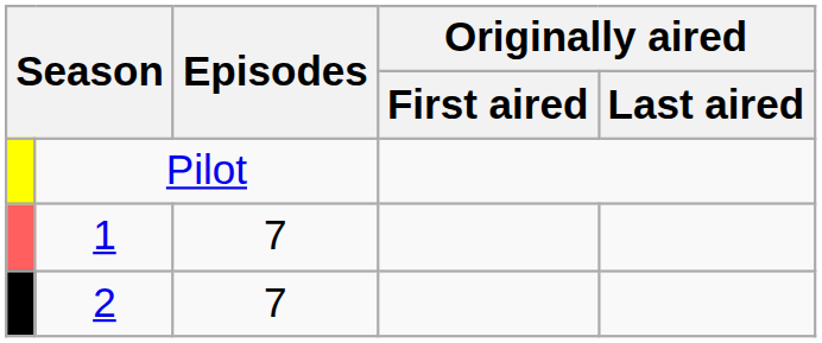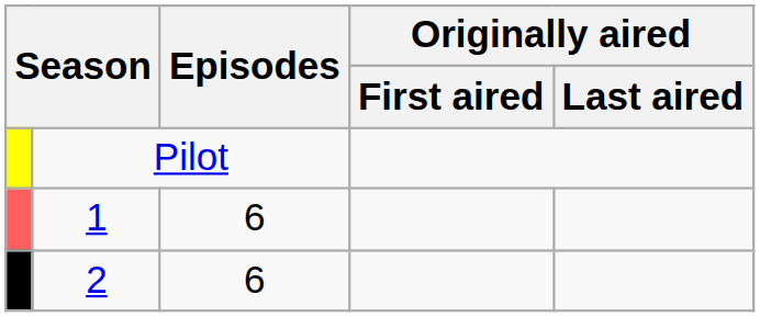1 | Episodes: 7 -> 6
2 | Episodes: 7 -> 6
